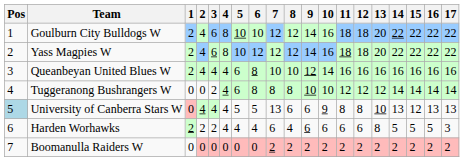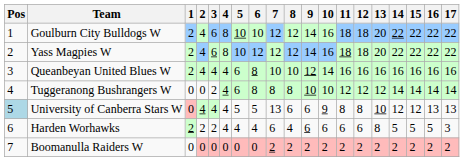University of Canberra Stars W | 14: 13 -> 12
